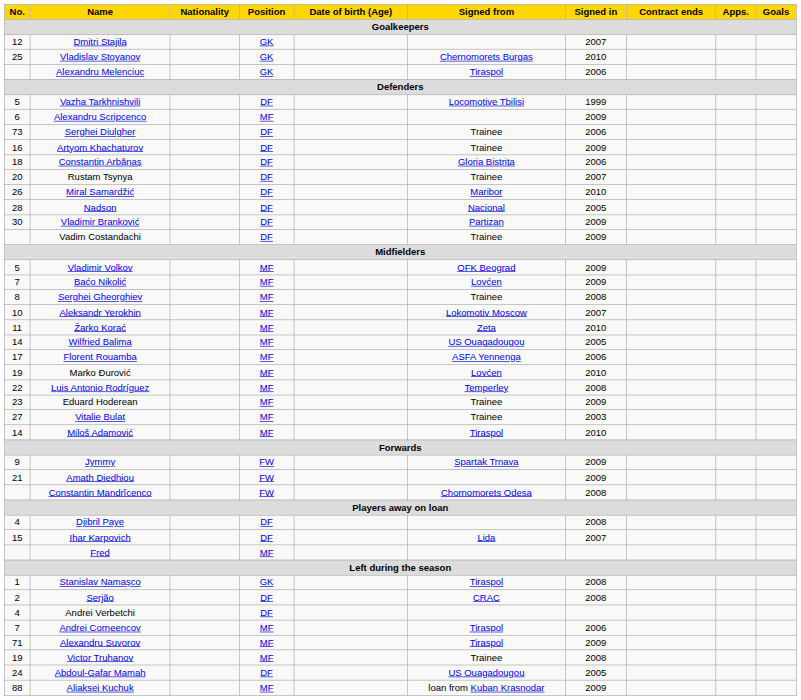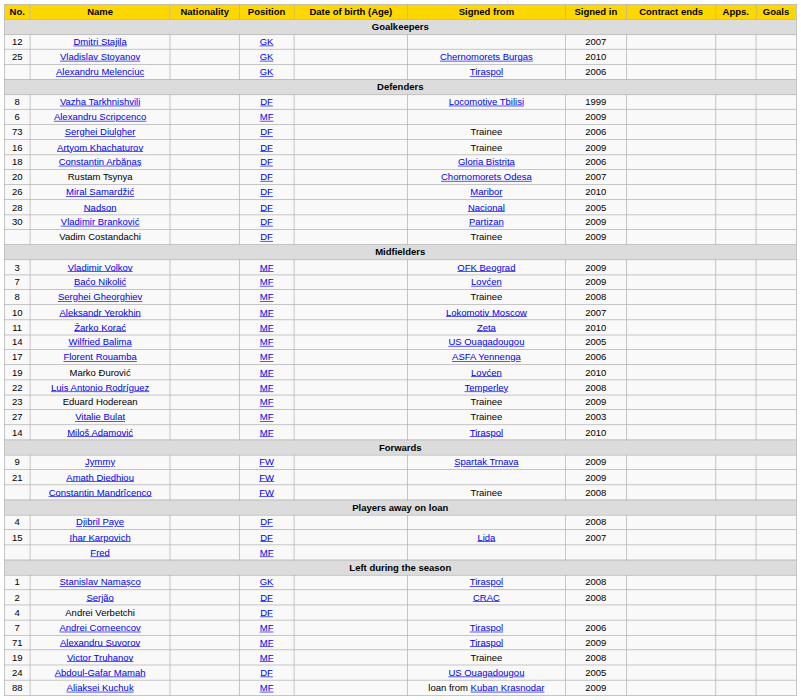Vazha Tarkhnishvili | No.: 5 -> 8
Rustam Tsynya | Signed from: Trainee -> Chornomorets Odesa
Vladimir Volkov | No.: 5 -> 3
Constantin Mandrîcenco | Signed from: Chornomorets Odesa -> Trainee
